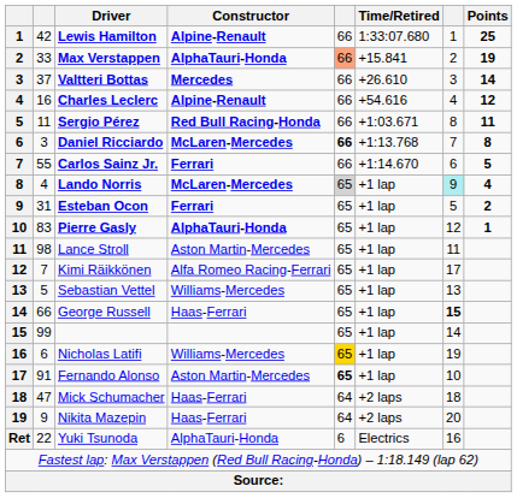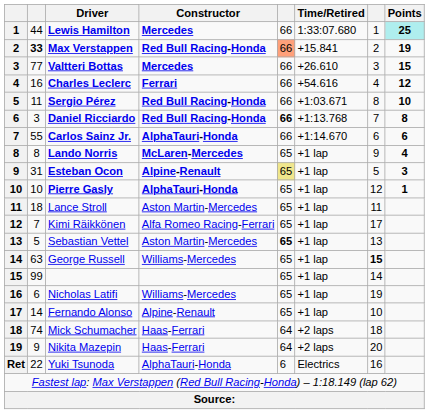Lewis Hamilton | column 2: 42 -> 44
Lewis Hamilton | Constructor: Alpine-Renault -> Mercedes
Lewis Hamilton | Points: no background -> paleturquoise background
Max Verstappen | column 2: normal -> bold
Max Verstappen | Constructor: AlphaTauri-Honda -> Red Bull Racing-Honda
Valtteri Bottas | column 2: 37 -> 77
Valtteri Bottas | Points: 14 -> 15
Charles Leclerc | Constructor: Alpine-Renault -> Ferrari
Sergio Pérez | Points: 11 -> 10
Daniel Ricciardo | Constructor: McLaren-Mercedes -> Red Bull Racing-Honda
Carlos Sainz Jr. | Constructor: Ferrari -> AlphaTauri-Honda
Carlos Sainz Jr. | Points: 5 -> 6
Lando Norris | column 2: 4 -> 8
Lando Norris | column 5: lightgrey background -> no background
Lando Norris | column 7: paleturquoise background -> no background
Esteban Ocon | Constructor: Ferrari -> Alpine-Renault
Esteban Ocon | column 5: no background -> khaki background
Esteban Ocon | Points: 2 -> 3
Pierre Gasly | column 2: 83 -> 10
Lance Stroll | column 2: 98 -> 18
Sebastian Vettel | Constructor: Williams-Mercedes -> Aston Martin-Mercedes
Sebastian Vettel | column 5: normal -> bold
George Russell | column 2: 66 -> 63
George Russell | Constructor: Haas-Ferrari -> Williams-Mercedes
Nicholas Latifi | column 5: gold background -> no background
Fernando Alonso | column 2: 91 -> 14
Fernando Alonso | Constructor: Aston Martin-Mercedes -> Alpine-Renault
Fernando Alonso | column 5: bold -> normal
Mick Schumacher | column 2: 47 -> 74
